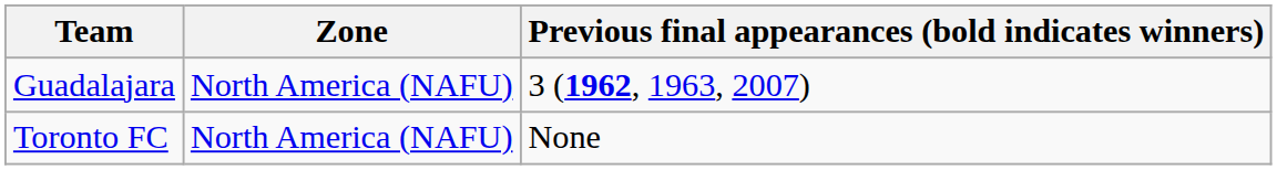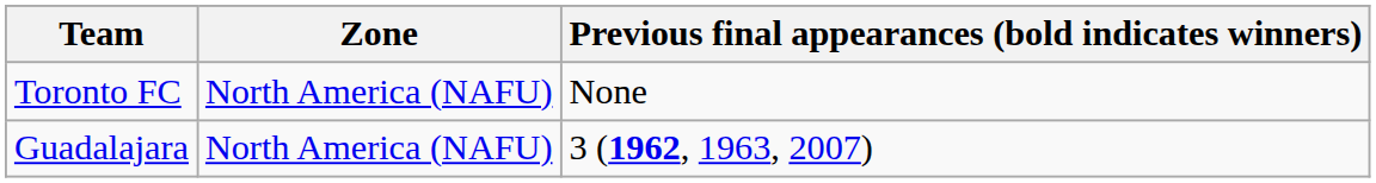rows swapped: Toronto FC <-> Guadalajara
